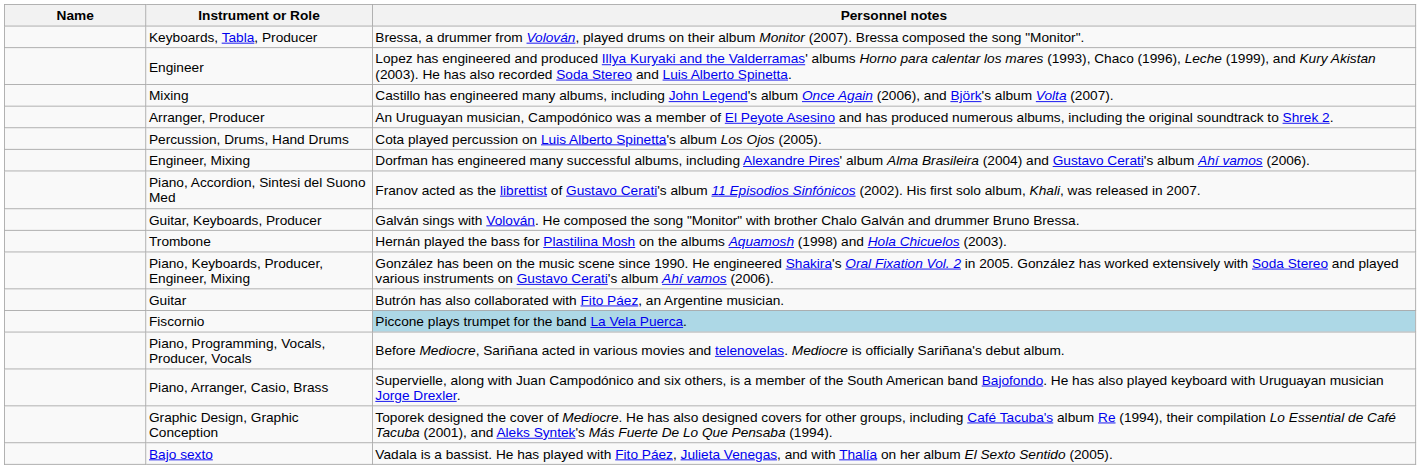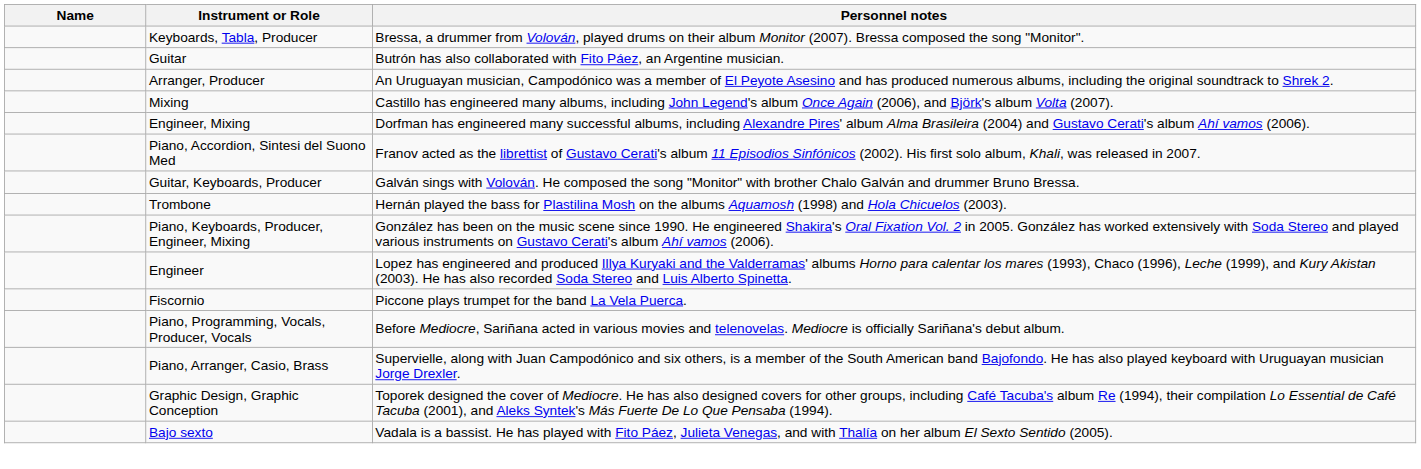rows swapped: Guitar <-> Engineer
rows swapped: Arranger, Producer <-> Mixing
- row: Percussion, Drums, Hand Drums | Cota played percussion on Luis Alberto Spinetta's album Los Ojos (2005).
Fiscornio | Personnel notes: lightblue background -> no background
